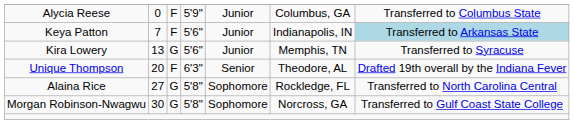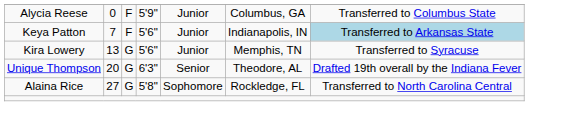Unique Thompson | column 3: F -> G
- row: Morgan Robinson-Nwagwu | 30 | G | 5'8" | Sophomore | Norcross, GA | Transferred to Gulf Coast State College
